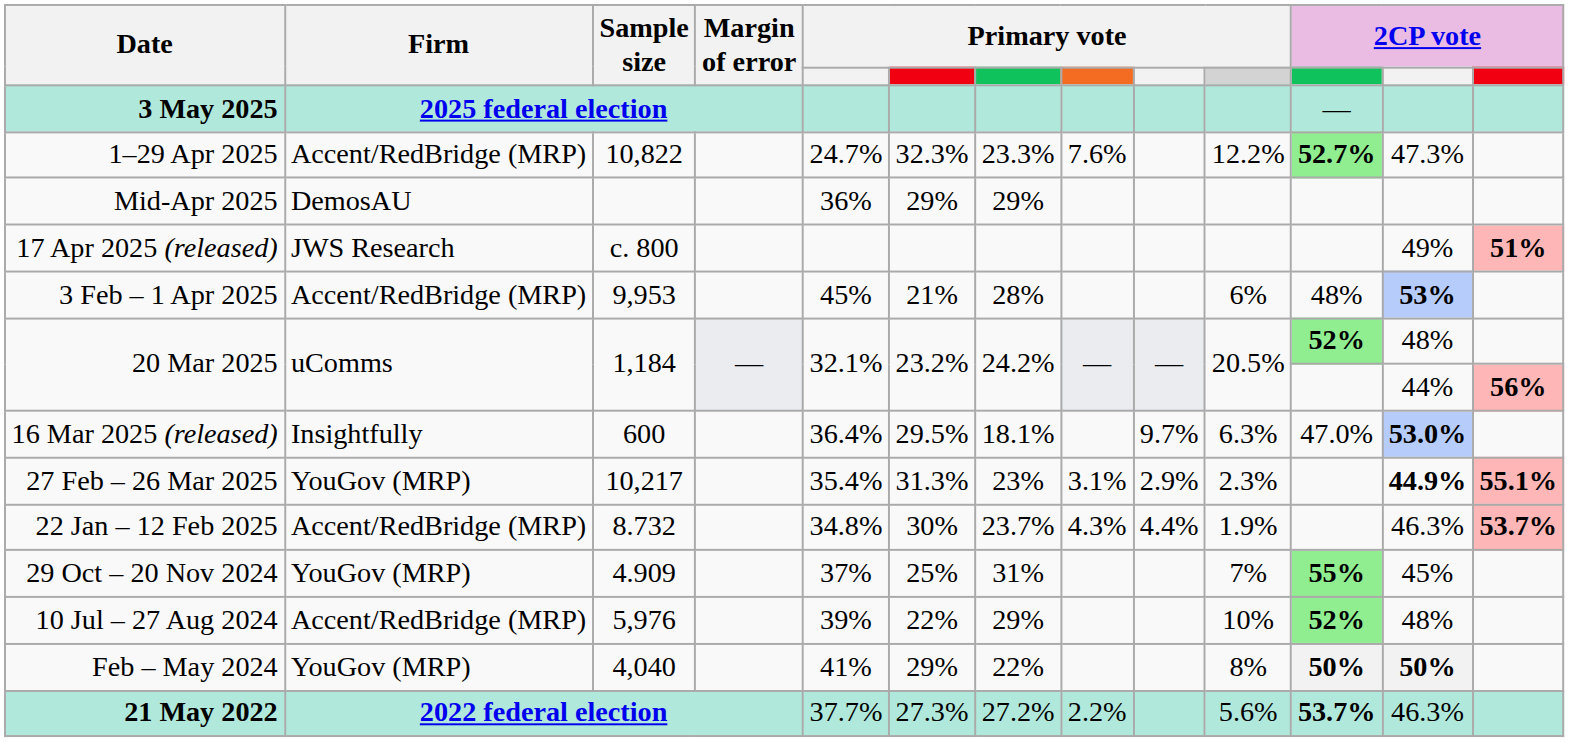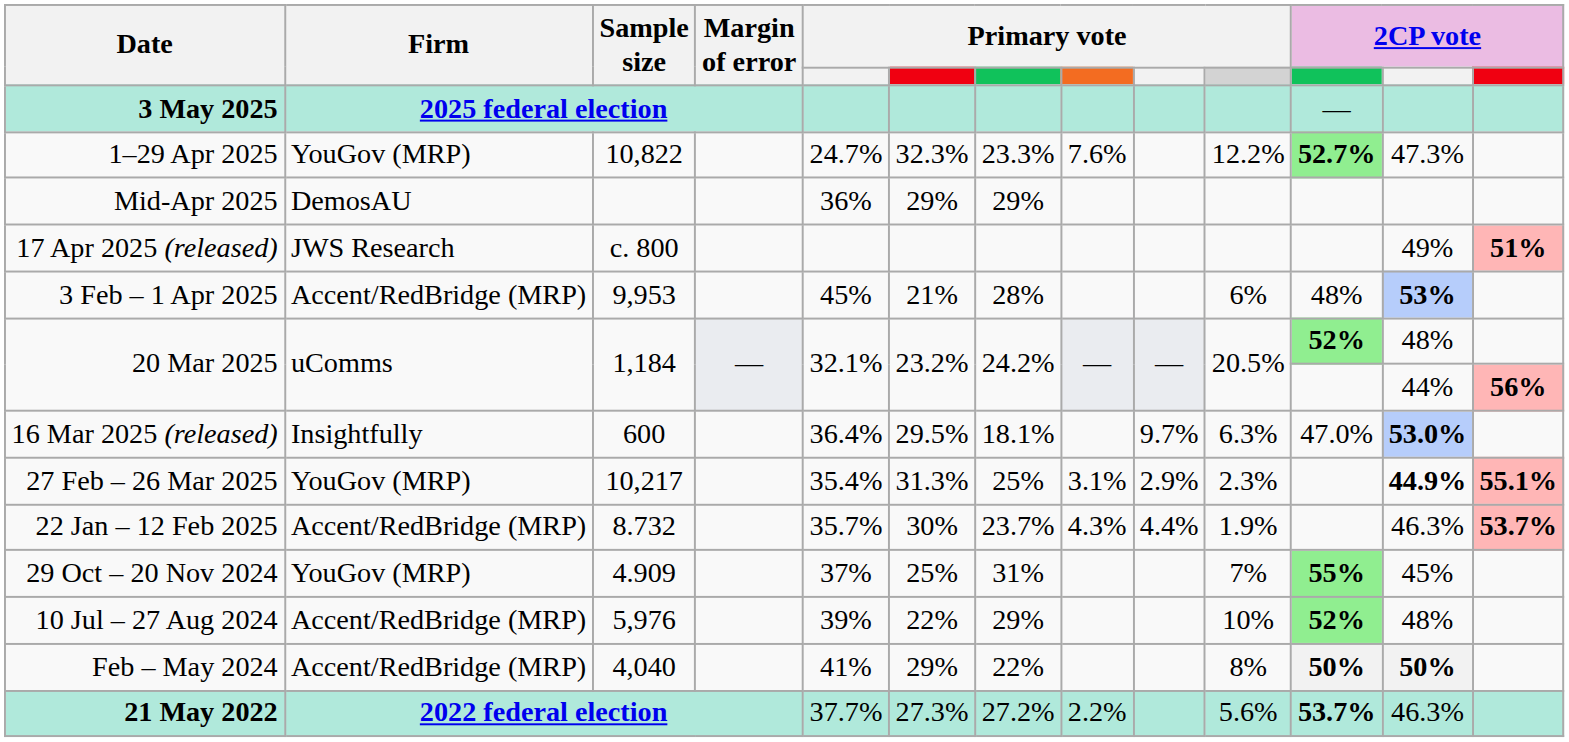1–29 Apr 2025 | Firm: Accent/RedBridge (MRP) -> YouGov (MRP)
27 Feb – 26 Mar 2025 | column 7: 23% -> 25%
22 Jan – 12 Feb 2025 | column 5: 34.8% -> 35.7%
Feb – May 2024 | Firm: YouGov (MRP) -> Accent/RedBridge (MRP)
